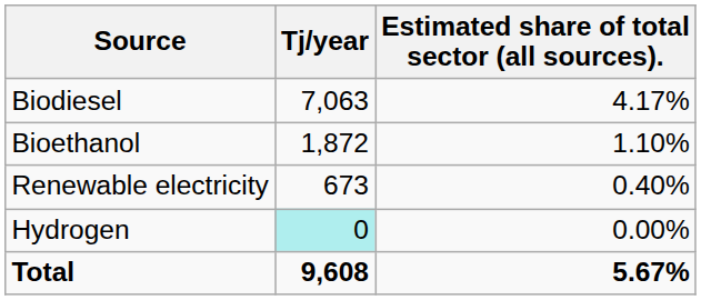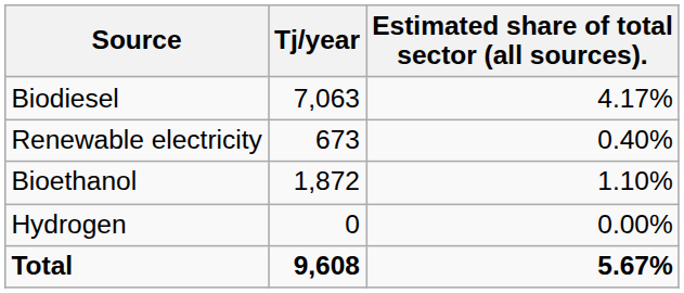rows swapped: Bioethanol <-> Renewable electricity
Hydrogen | Tj/year: paleturquoise background -> no background
